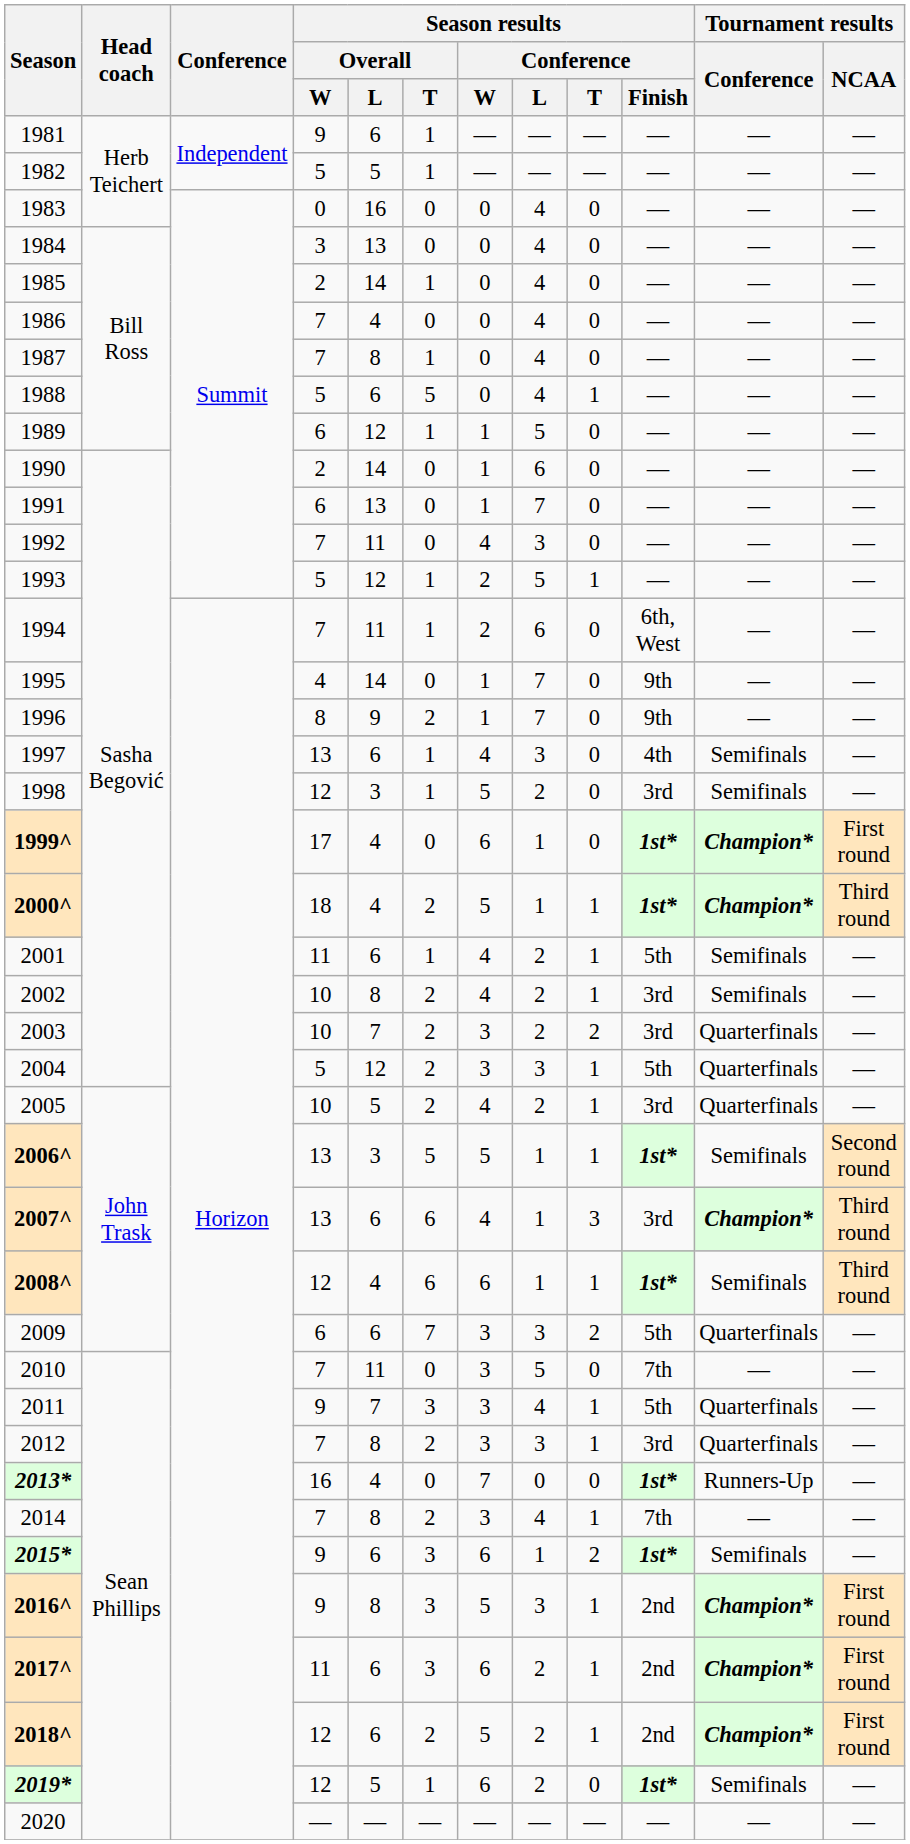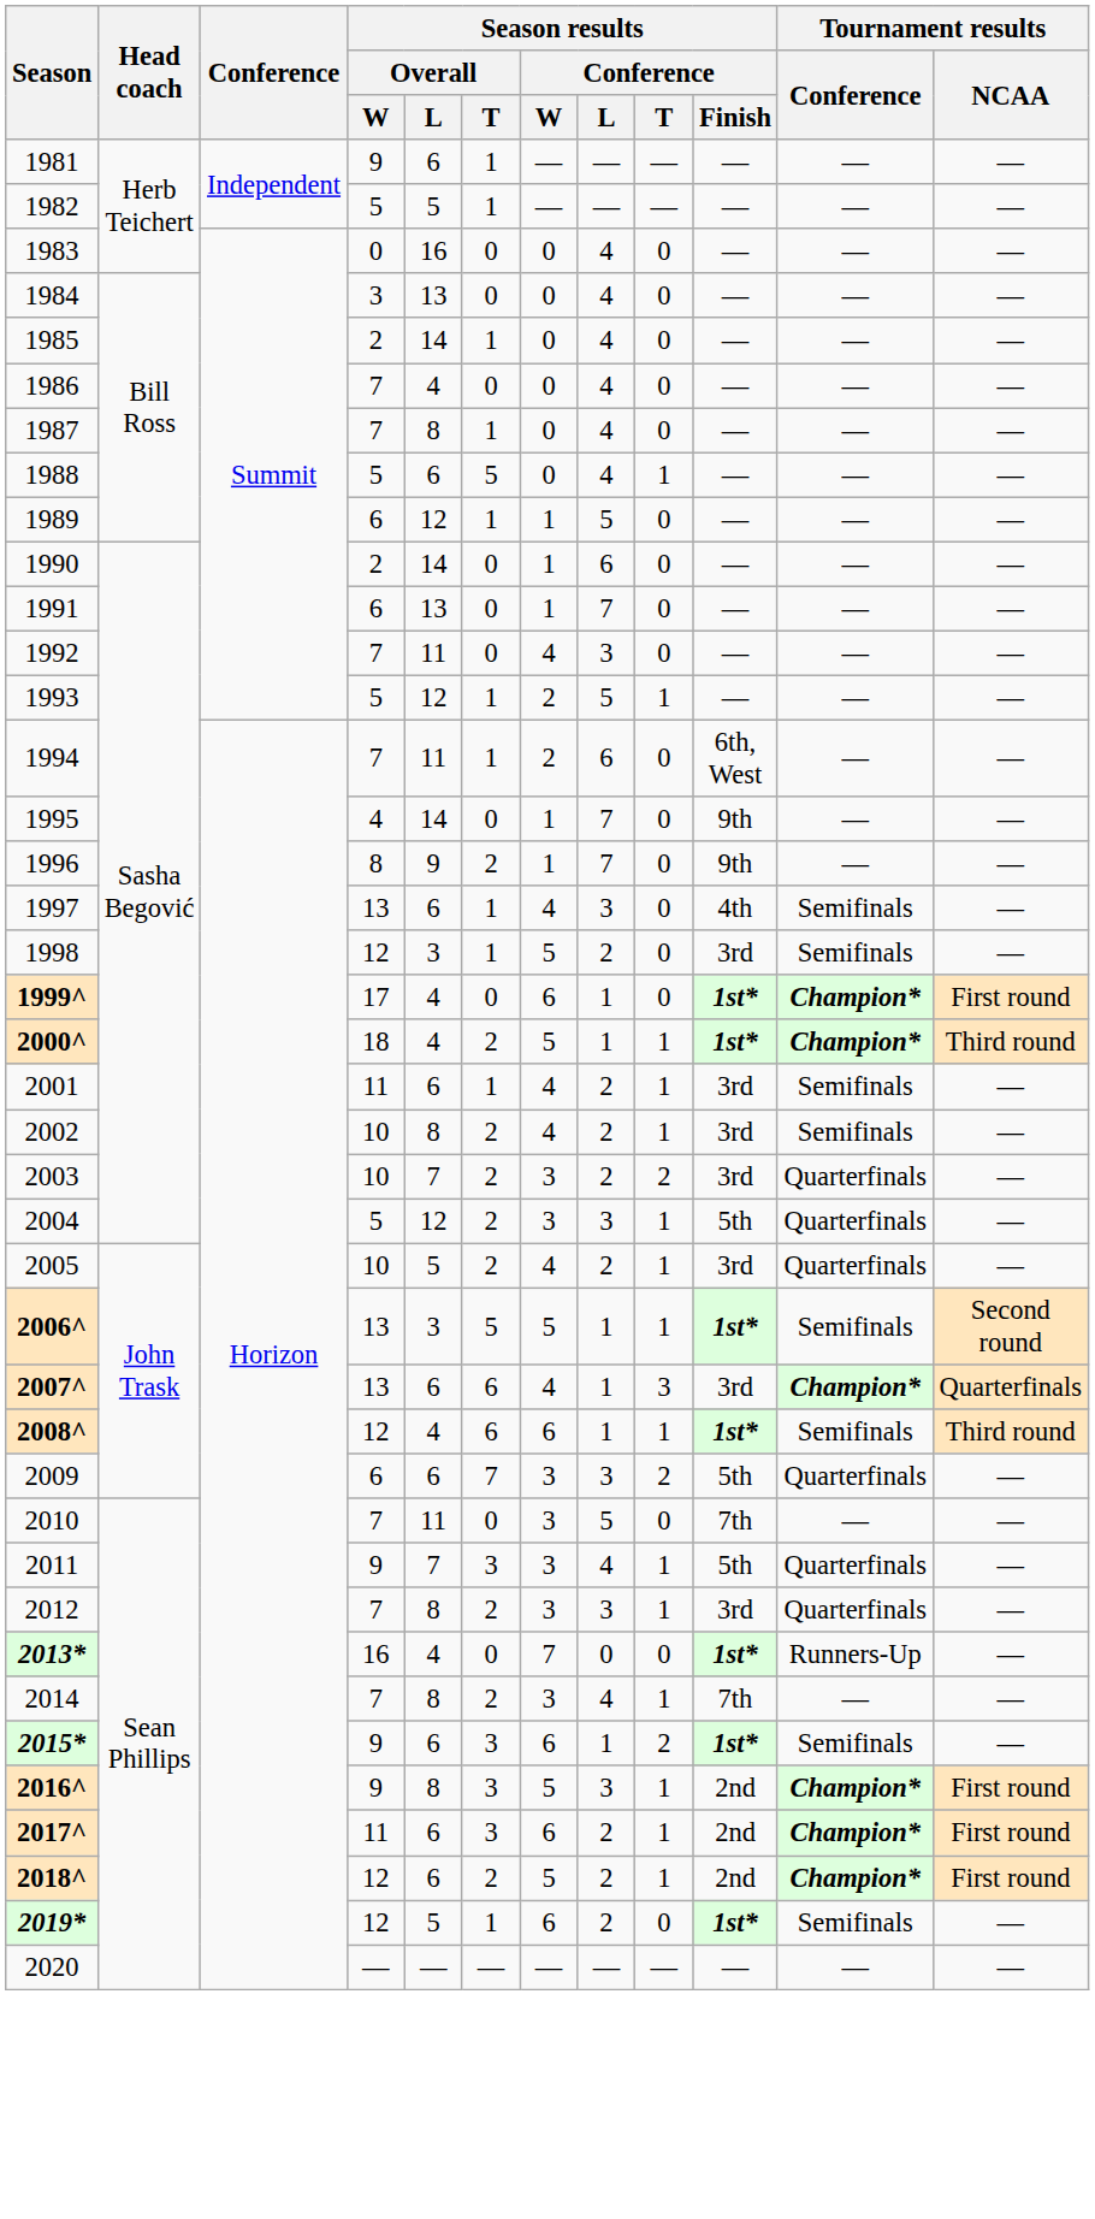2001 | Season results / Conference / Finish: 5th -> 3rd
2007^ | Tournament results / NCAA: Third round -> Quarterfinals
